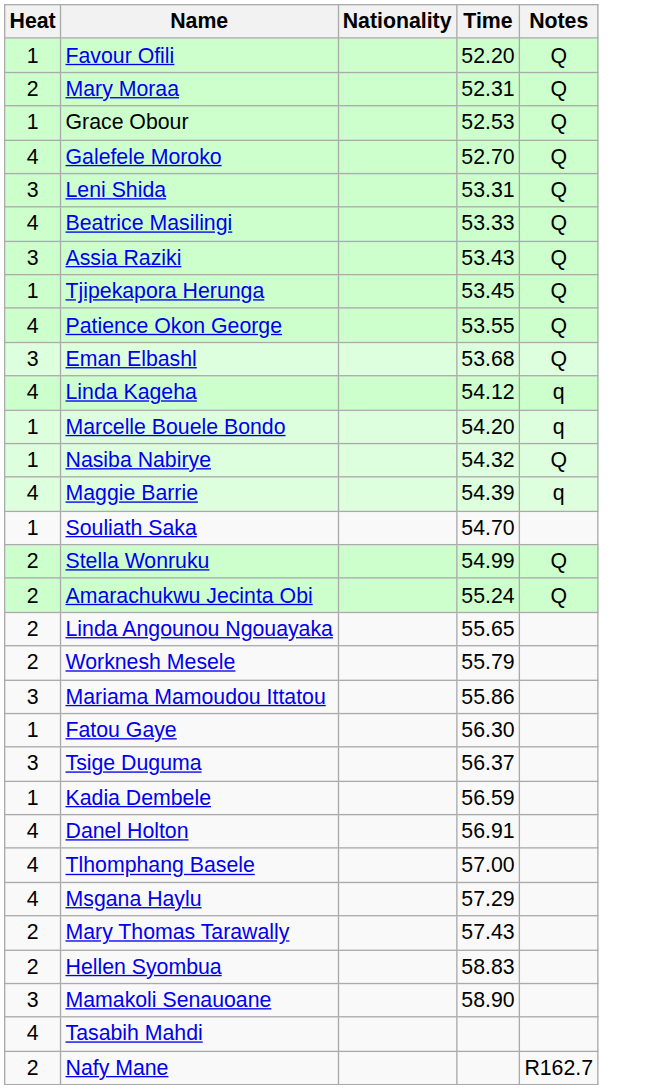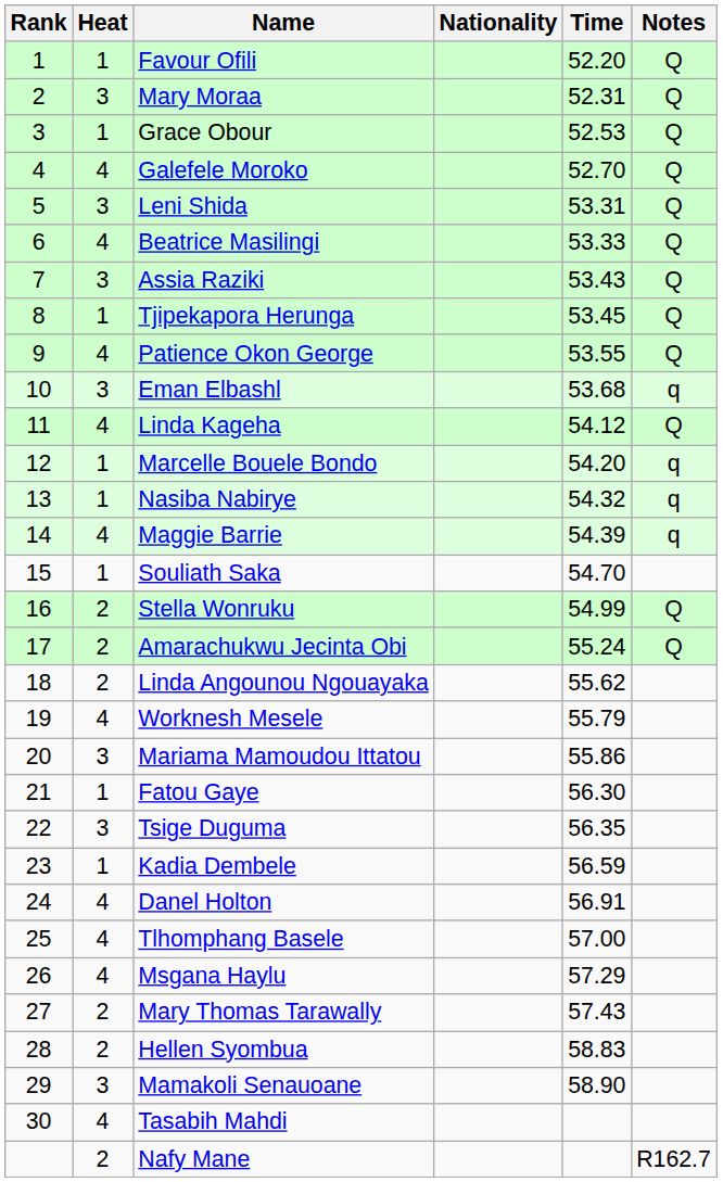+ column: Rank | 1 | 2 | 3 | 4 | 5 | 6 | 7 | 8 | 9 | 10 | 11 | 12 | 13 | 14 | 15 | 16 | 17 | 18 | 19 | 20 | 21 | 22 | 23 | 24 | 25 | 26 | 27 | 28 | 29 | 30
Mary Moraa | Heat: 2 -> 3
Eman Elbashl | Notes: Q -> q
Linda Kageha | Notes: q -> Q
Nasiba Nabirye | Notes: Q -> q
Linda Angounou Ngouayaka | Time: 55.65 -> 55.62
Worknesh Mesele | Heat: 2 -> 4
Tsige Duguma | Time: 56.37 -> 56.35
